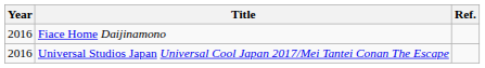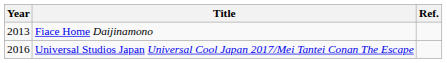Fiace Home Daijinamono | Year: 2016 -> 2013
